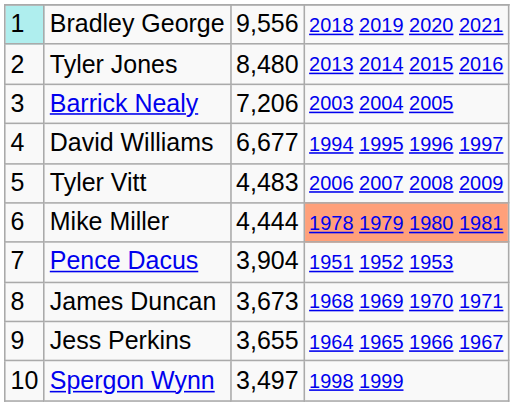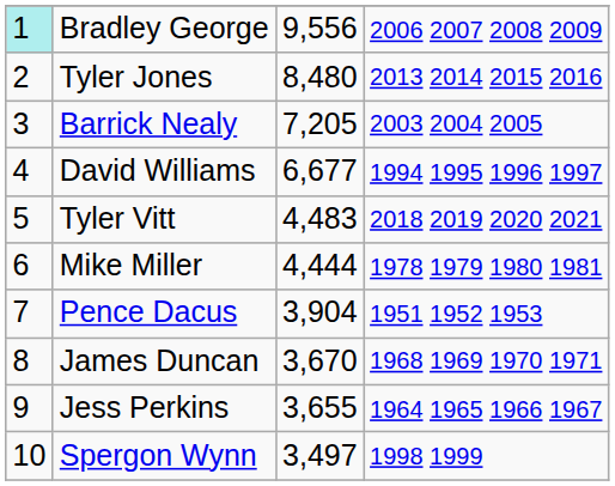Bradley George | column 4: 2018 2019 2020 2021 -> 2006 2007 2008 2009
Barrick Nealy | column 3: 7,206 -> 7,205
Tyler Vitt | column 4: 2006 2007 2008 2009 -> 2018 2019 2020 2021
Mike Miller | column 4: lightsalmon background -> no background
James Duncan | column 3: 3,673 -> 3,670
